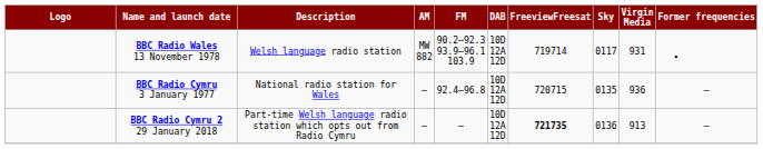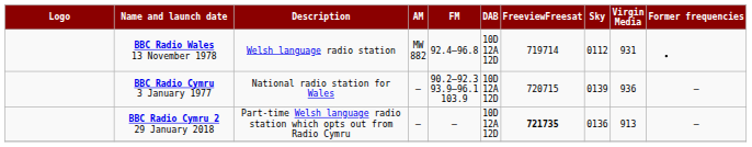BBC Radio Wales 13 November 1978 | FM: 90.2–92.3 93.9–96.1 103.9 -> 92.4–96.8
BBC Radio Wales 13 November 1978 | Sky: 0117 -> 0112
BBC Radio Cymru 3 January 1977 | FM: 92.4–96.8 -> 90.2–92.3 93.9–96.1 103.9
BBC Radio Cymru 3 January 1977 | Sky: 0135 -> 0139
